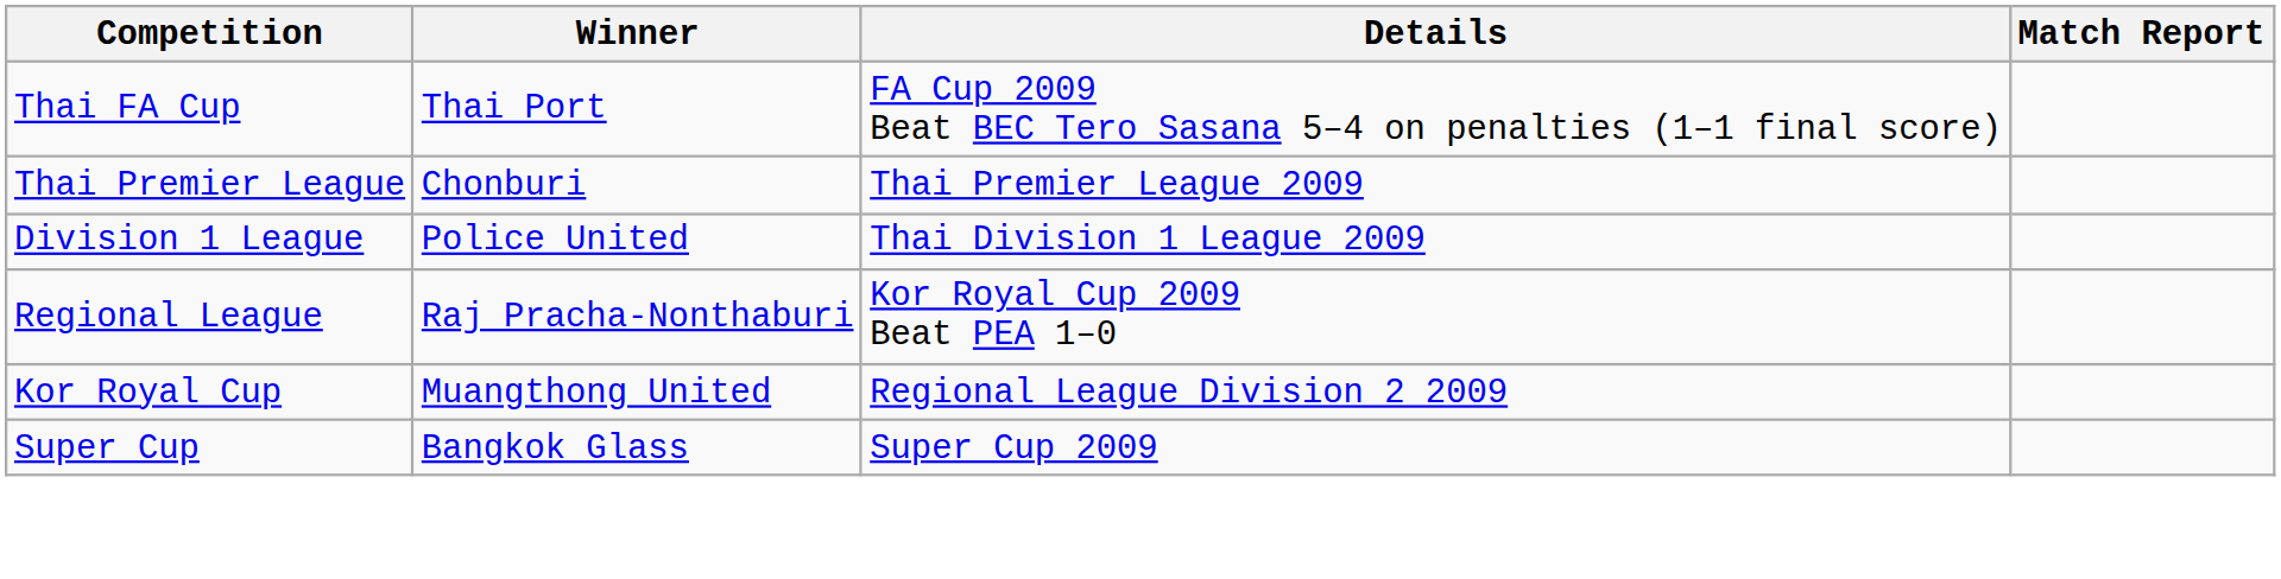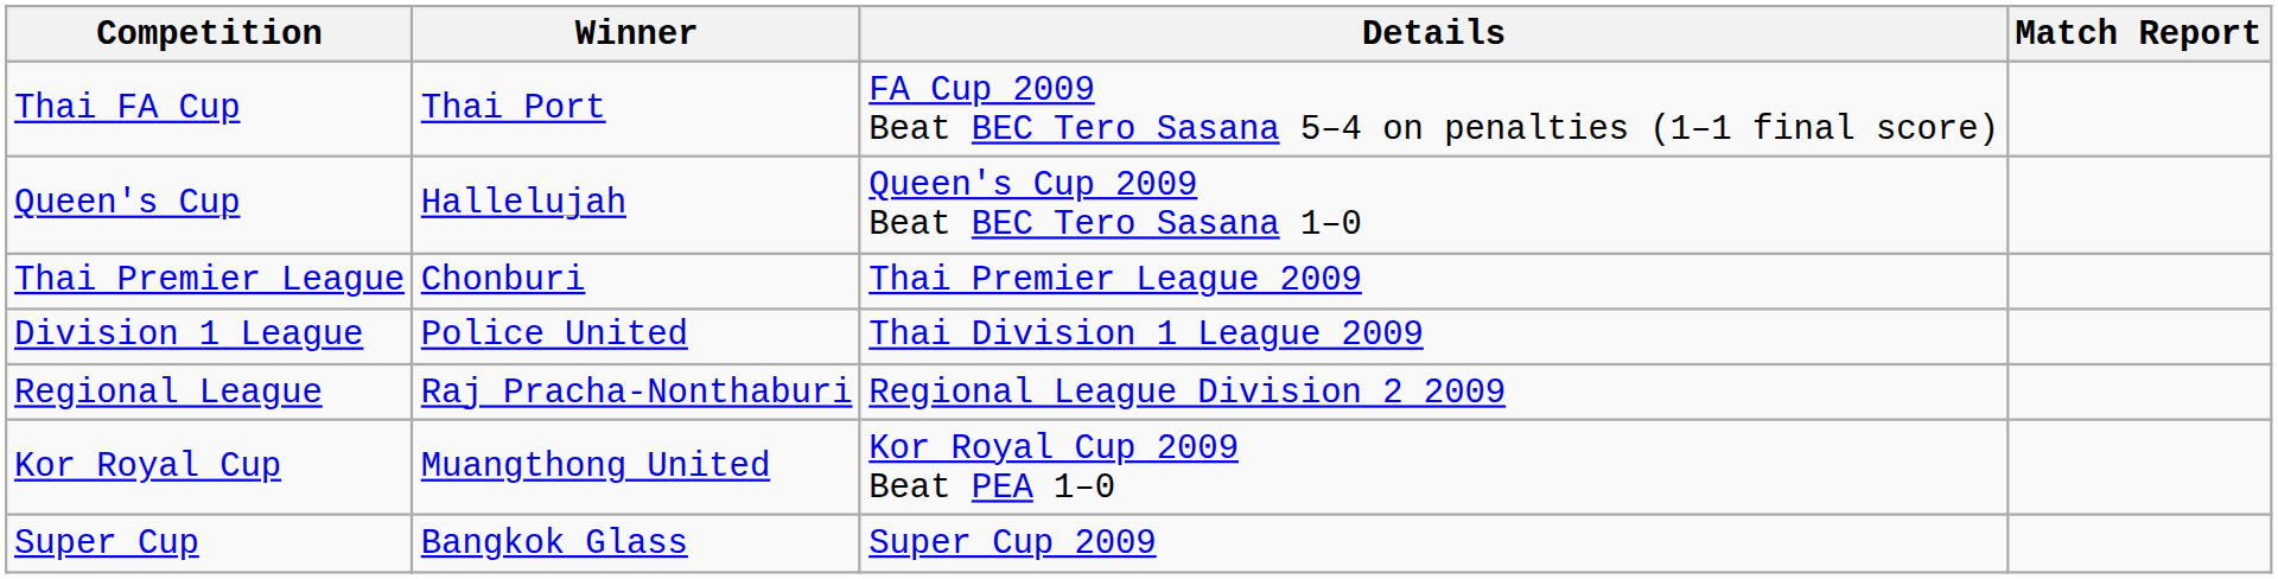+ row: Queen's Cup | Hallelujah | Queen's Cup 2009 Beat BEC Tero Sasana 1–0
Regional League | Details: Kor Royal Cup 2009 Beat PEA 1–0 -> Regional League Division 2 2009
Kor Royal Cup | Details: Regional League Division 2 2009 -> Kor Royal Cup 2009 Beat PEA 1–0
